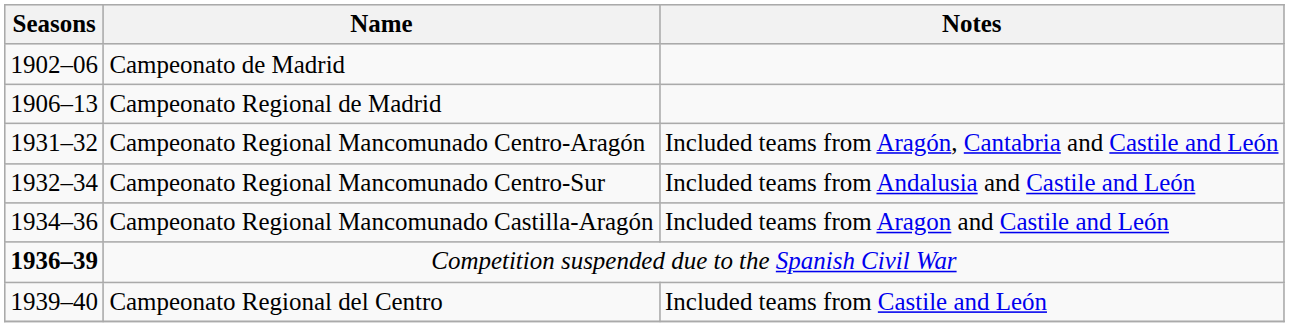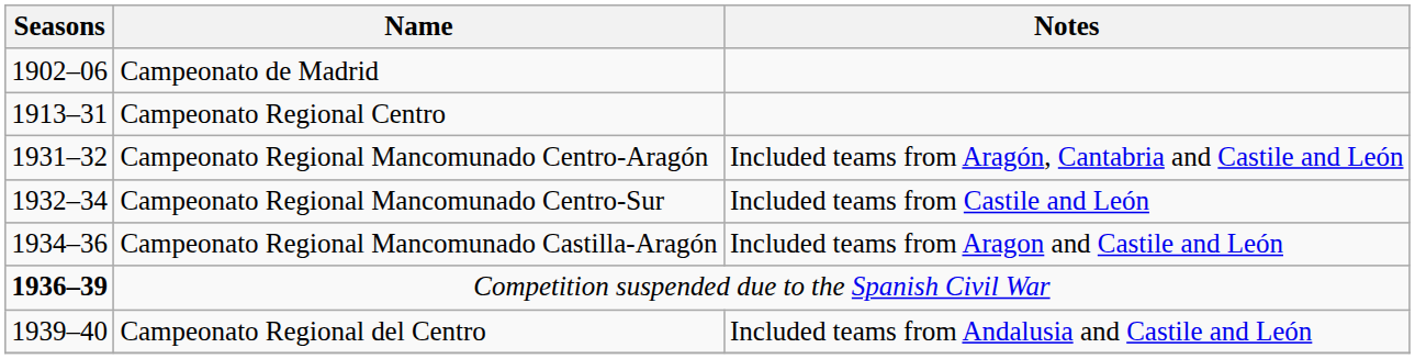- row: 1906–13 | Campeonato Regional de Madrid
+ row: 1913–31 | Campeonato Regional Centro
Campeonato Regional Mancomunado Centro-Sur | Notes: Included teams from Andalusia and Castile and León -> Included teams from Castile and León
Campeonato Regional del Centro | Notes: Included teams from Castile and León -> Included teams from Andalusia and Castile and León
